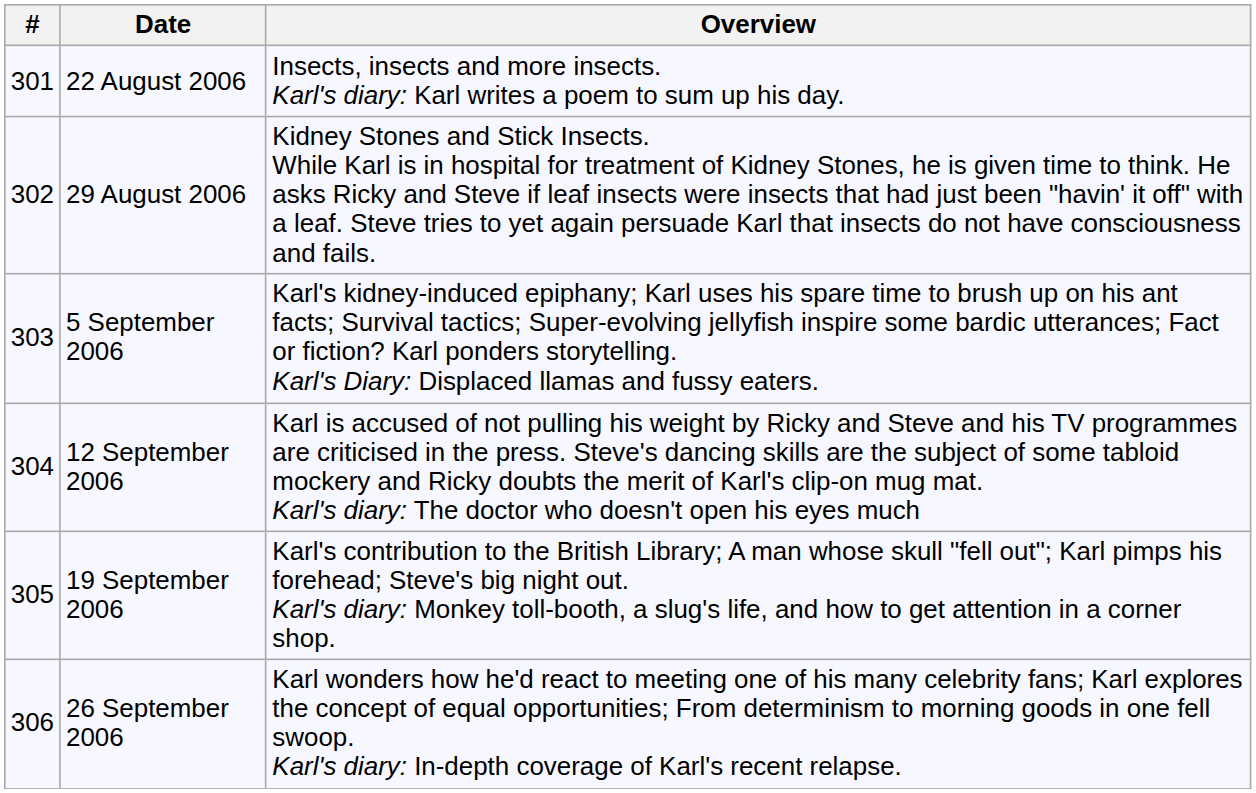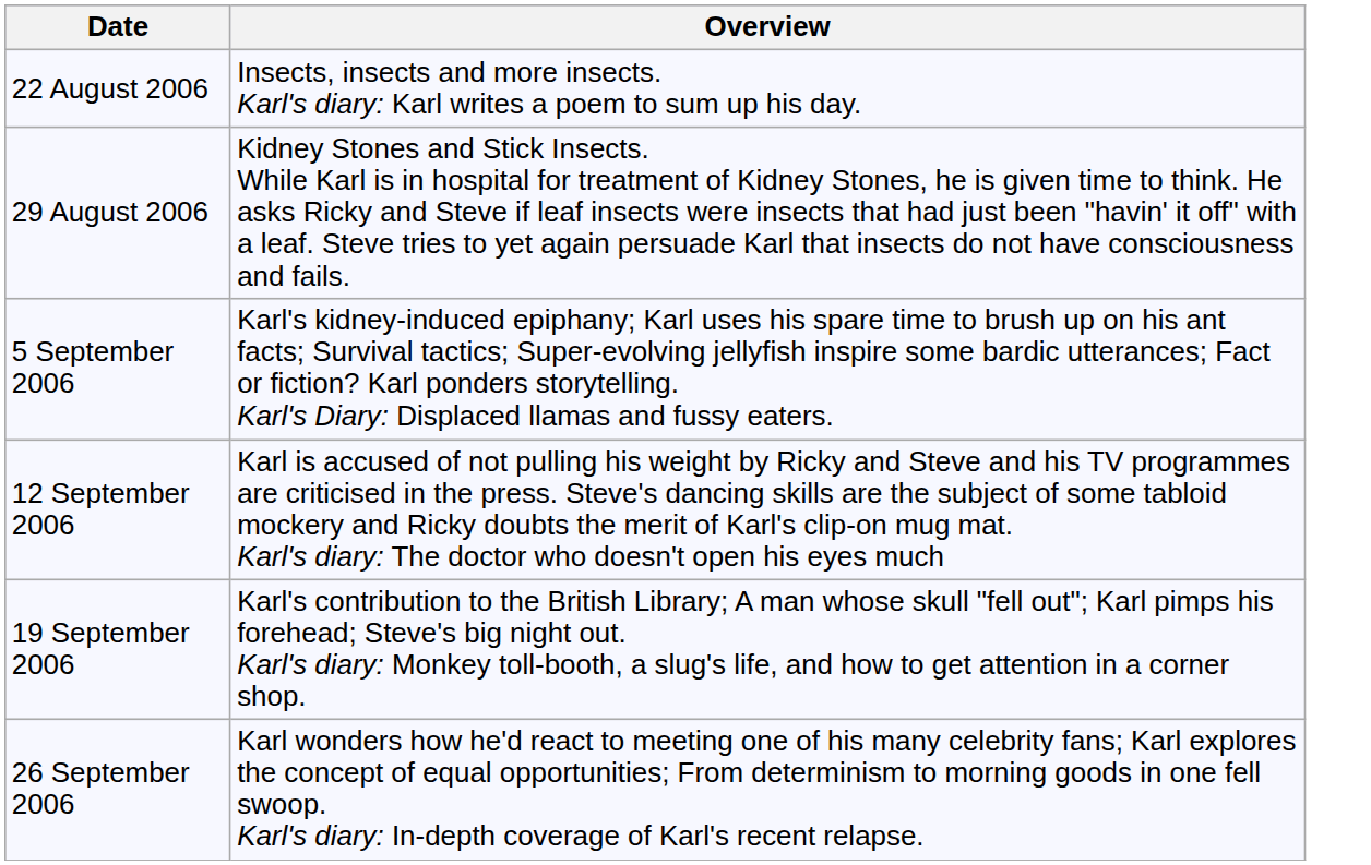- column: # | 301 | 302 | 303 | 304 | 305 | 306
